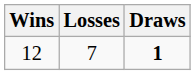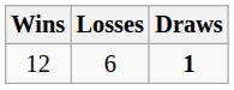12 | Losses: 7 -> 6
